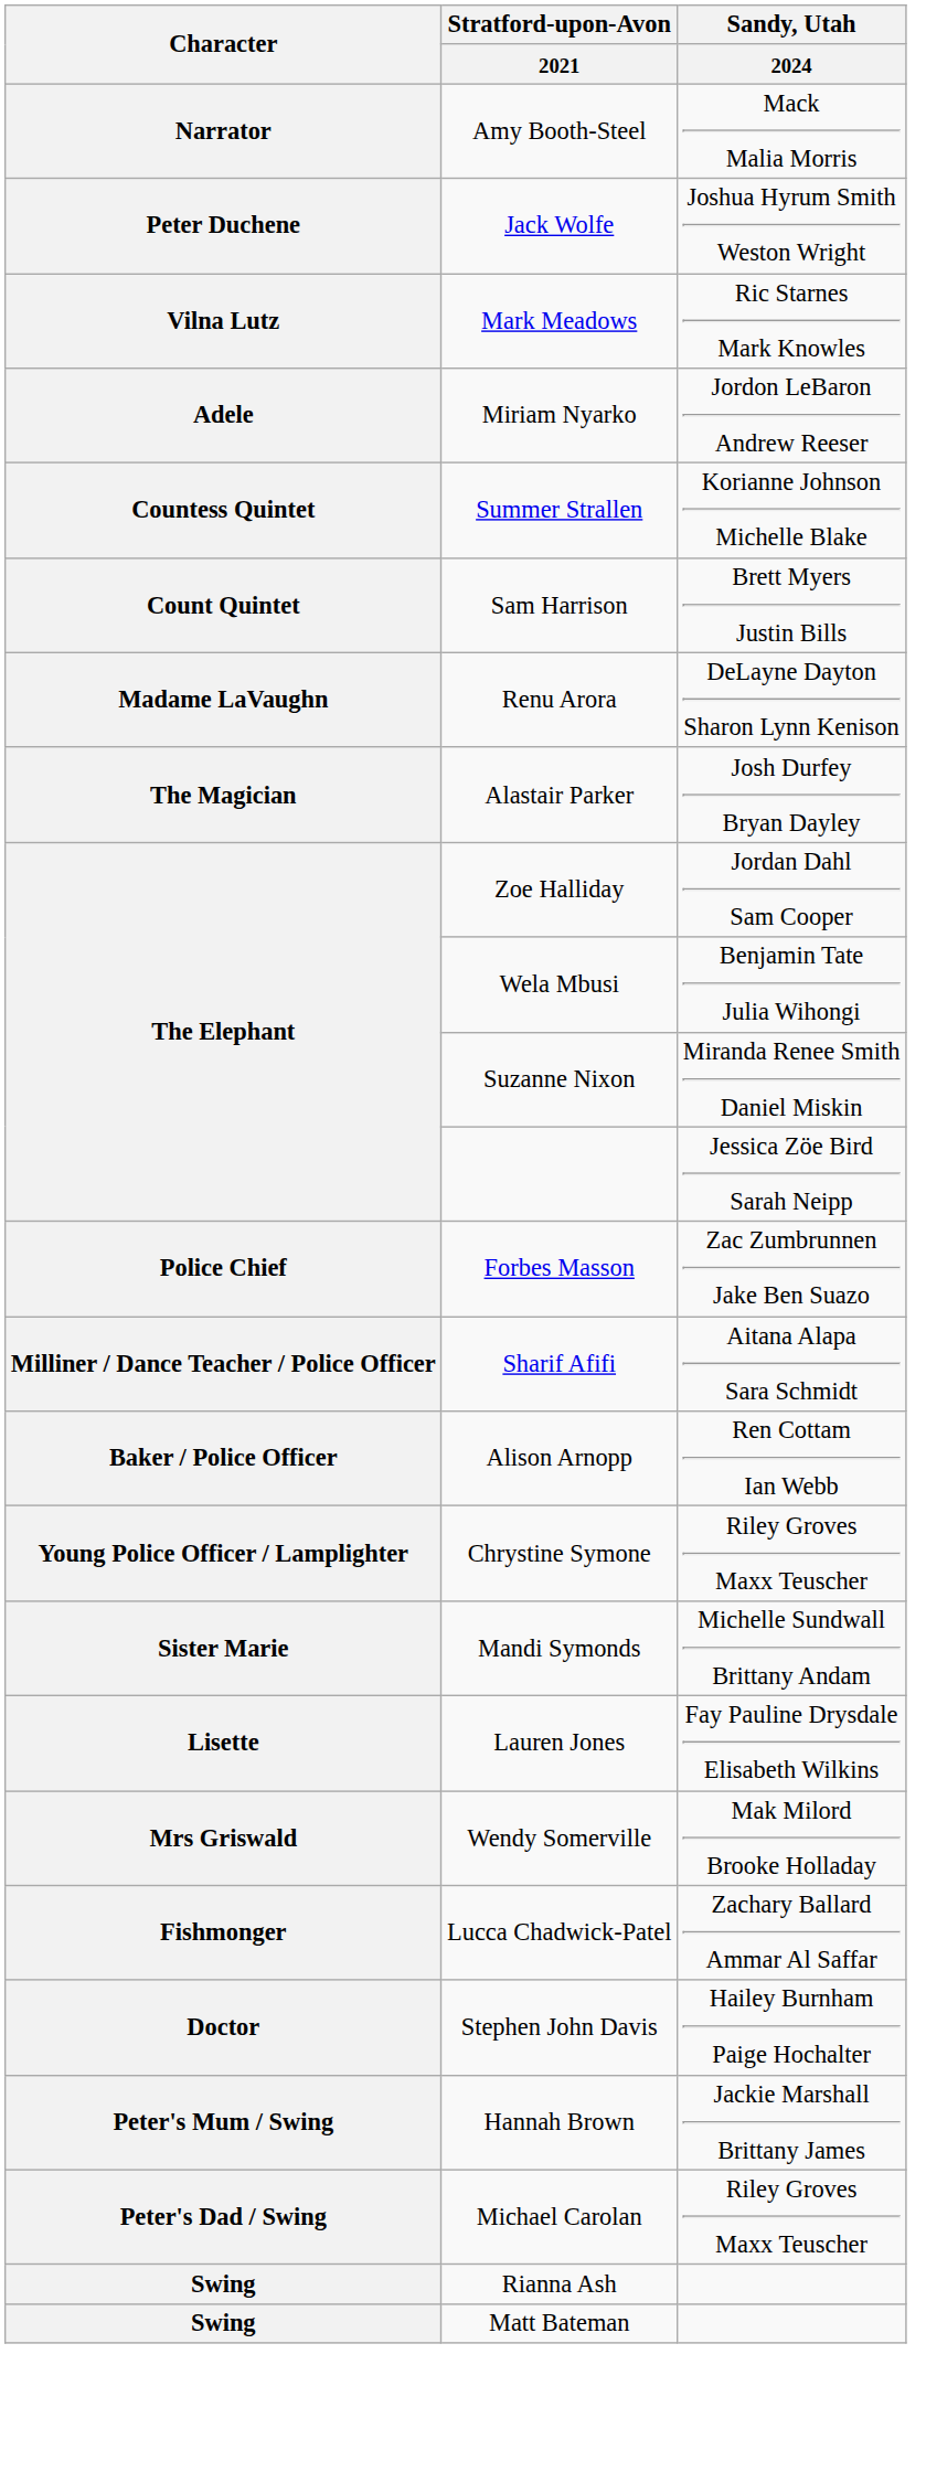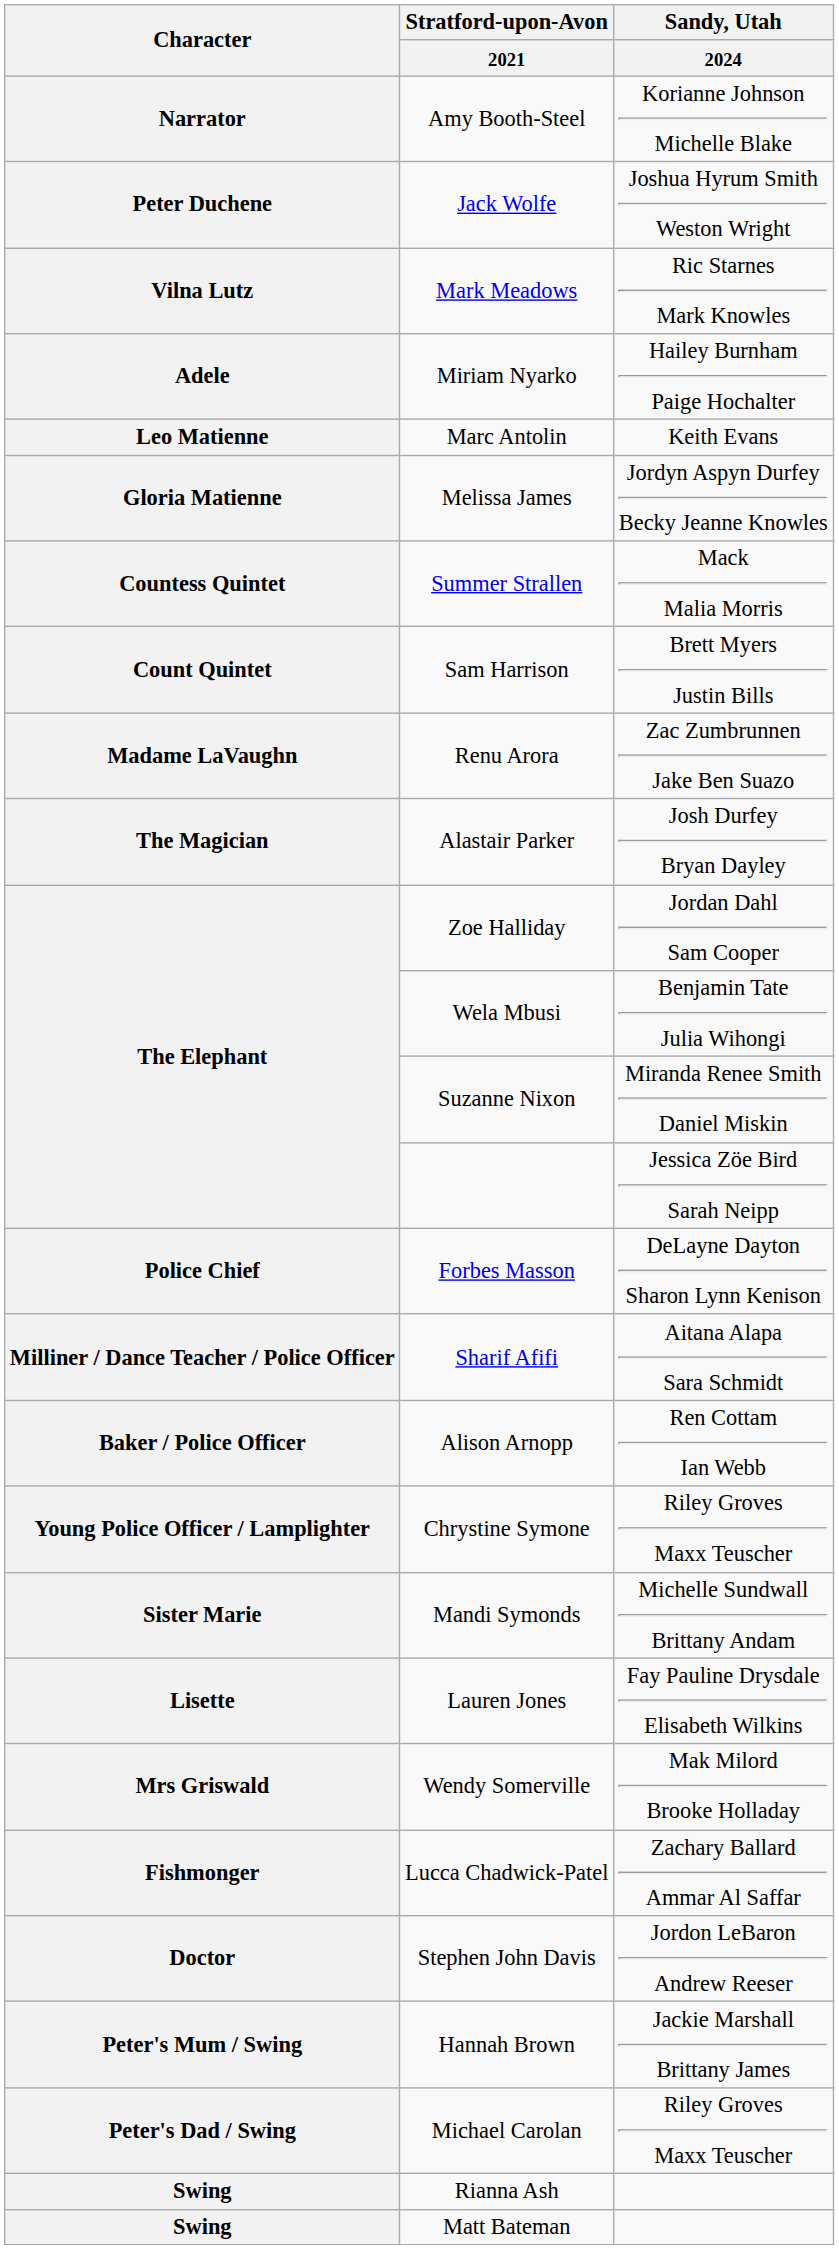Amy Booth-Steel | Sandy, Utah / 2024: Mack Malia Morris -> Korianne Johnson Michelle Blake
Miriam Nyarko | Sandy, Utah / 2024: Jordon LeBaron Andrew Reeser -> Hailey Burnham Paige Hochalter
+ row: Leo Matienne | Marc Antolin | Keith Evans
+ row: Gloria Matienne | Melissa James | Jordyn Aspyn Durfey Becky Jeanne Knowles
Summer Strallen | Sandy, Utah / 2024: Korianne Johnson Michelle Blake -> Mack Malia Morris
Renu Arora | Sandy, Utah / 2024: DeLayne Dayton Sharon Lynn Kenison -> Zac Zumbrunnen Jake Ben Suazo
Forbes Masson | Sandy, Utah / 2024: Zac Zumbrunnen Jake Ben Suazo -> DeLayne Dayton Sharon Lynn Kenison
Stephen John Davis | Sandy, Utah / 2024: Hailey Burnham Paige Hochalter -> Jordon LeBaron Andrew Reeser
